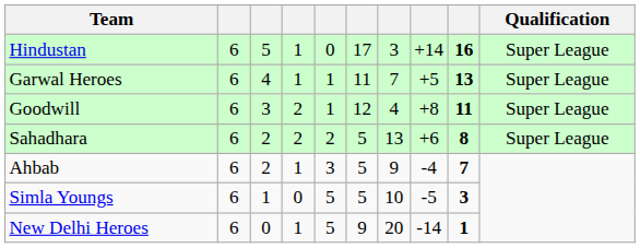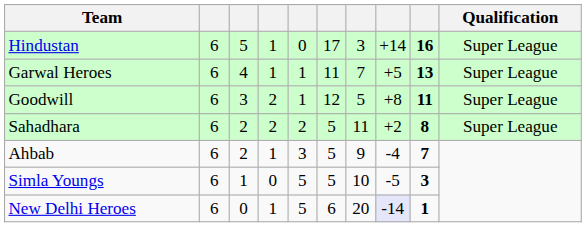Goodwill | column 7: 4 -> 5
Sahadhara | column 7: 13 -> 11
Sahadhara | column 8: +6 -> +2
New Delhi Heroes | column 6: 9 -> 6
New Delhi Heroes | column 8: no background -> lavender background
